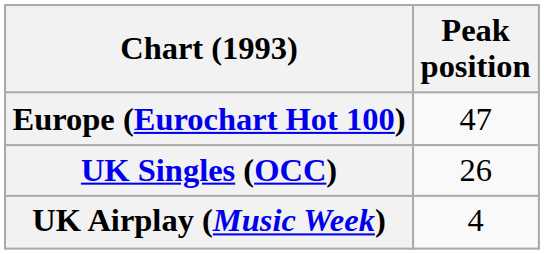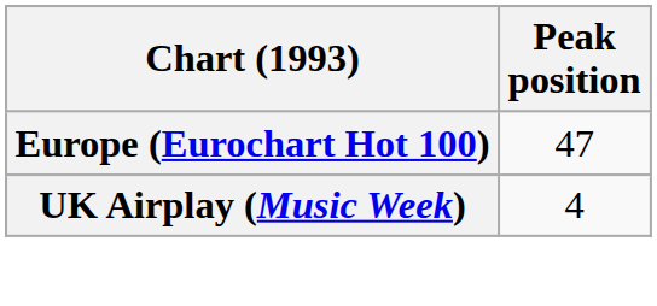- row: UK Singles (OCC) | 26
